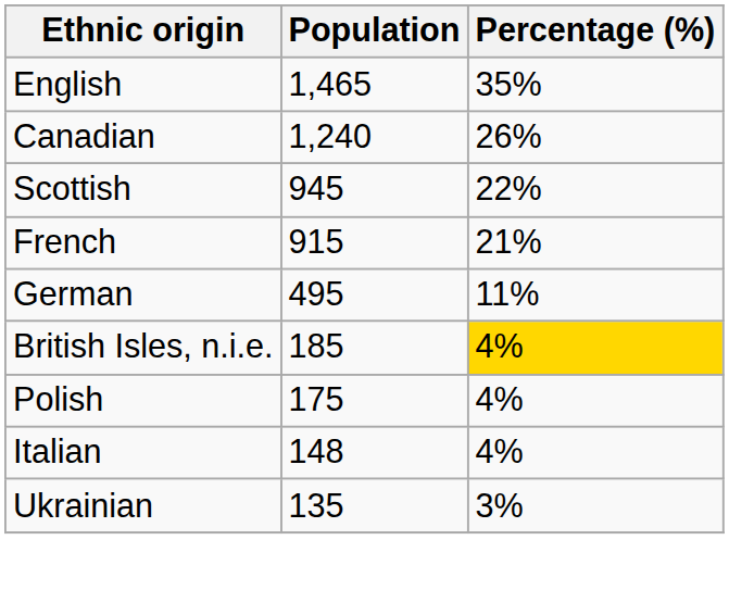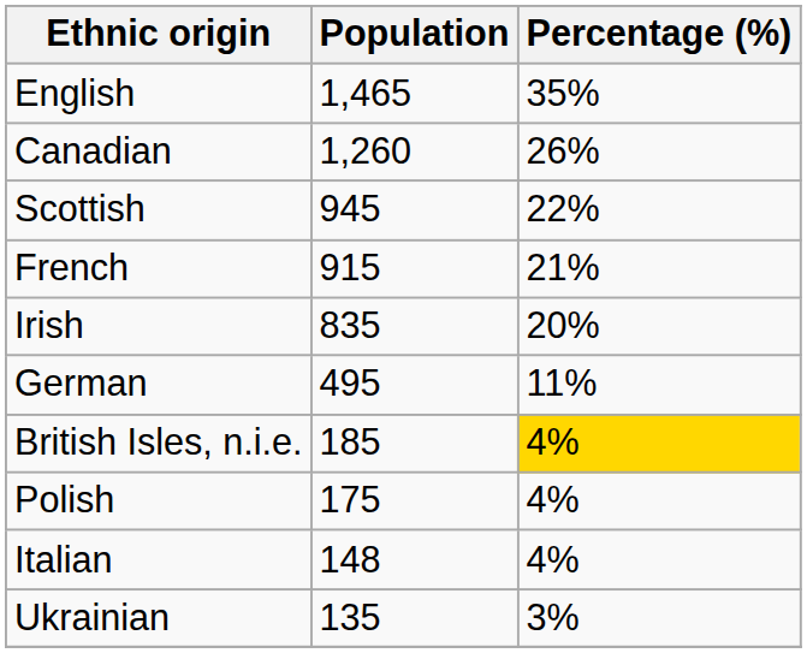Canadian | Population: 1,240 -> 1,260
+ row: Irish | 835 | 20%
